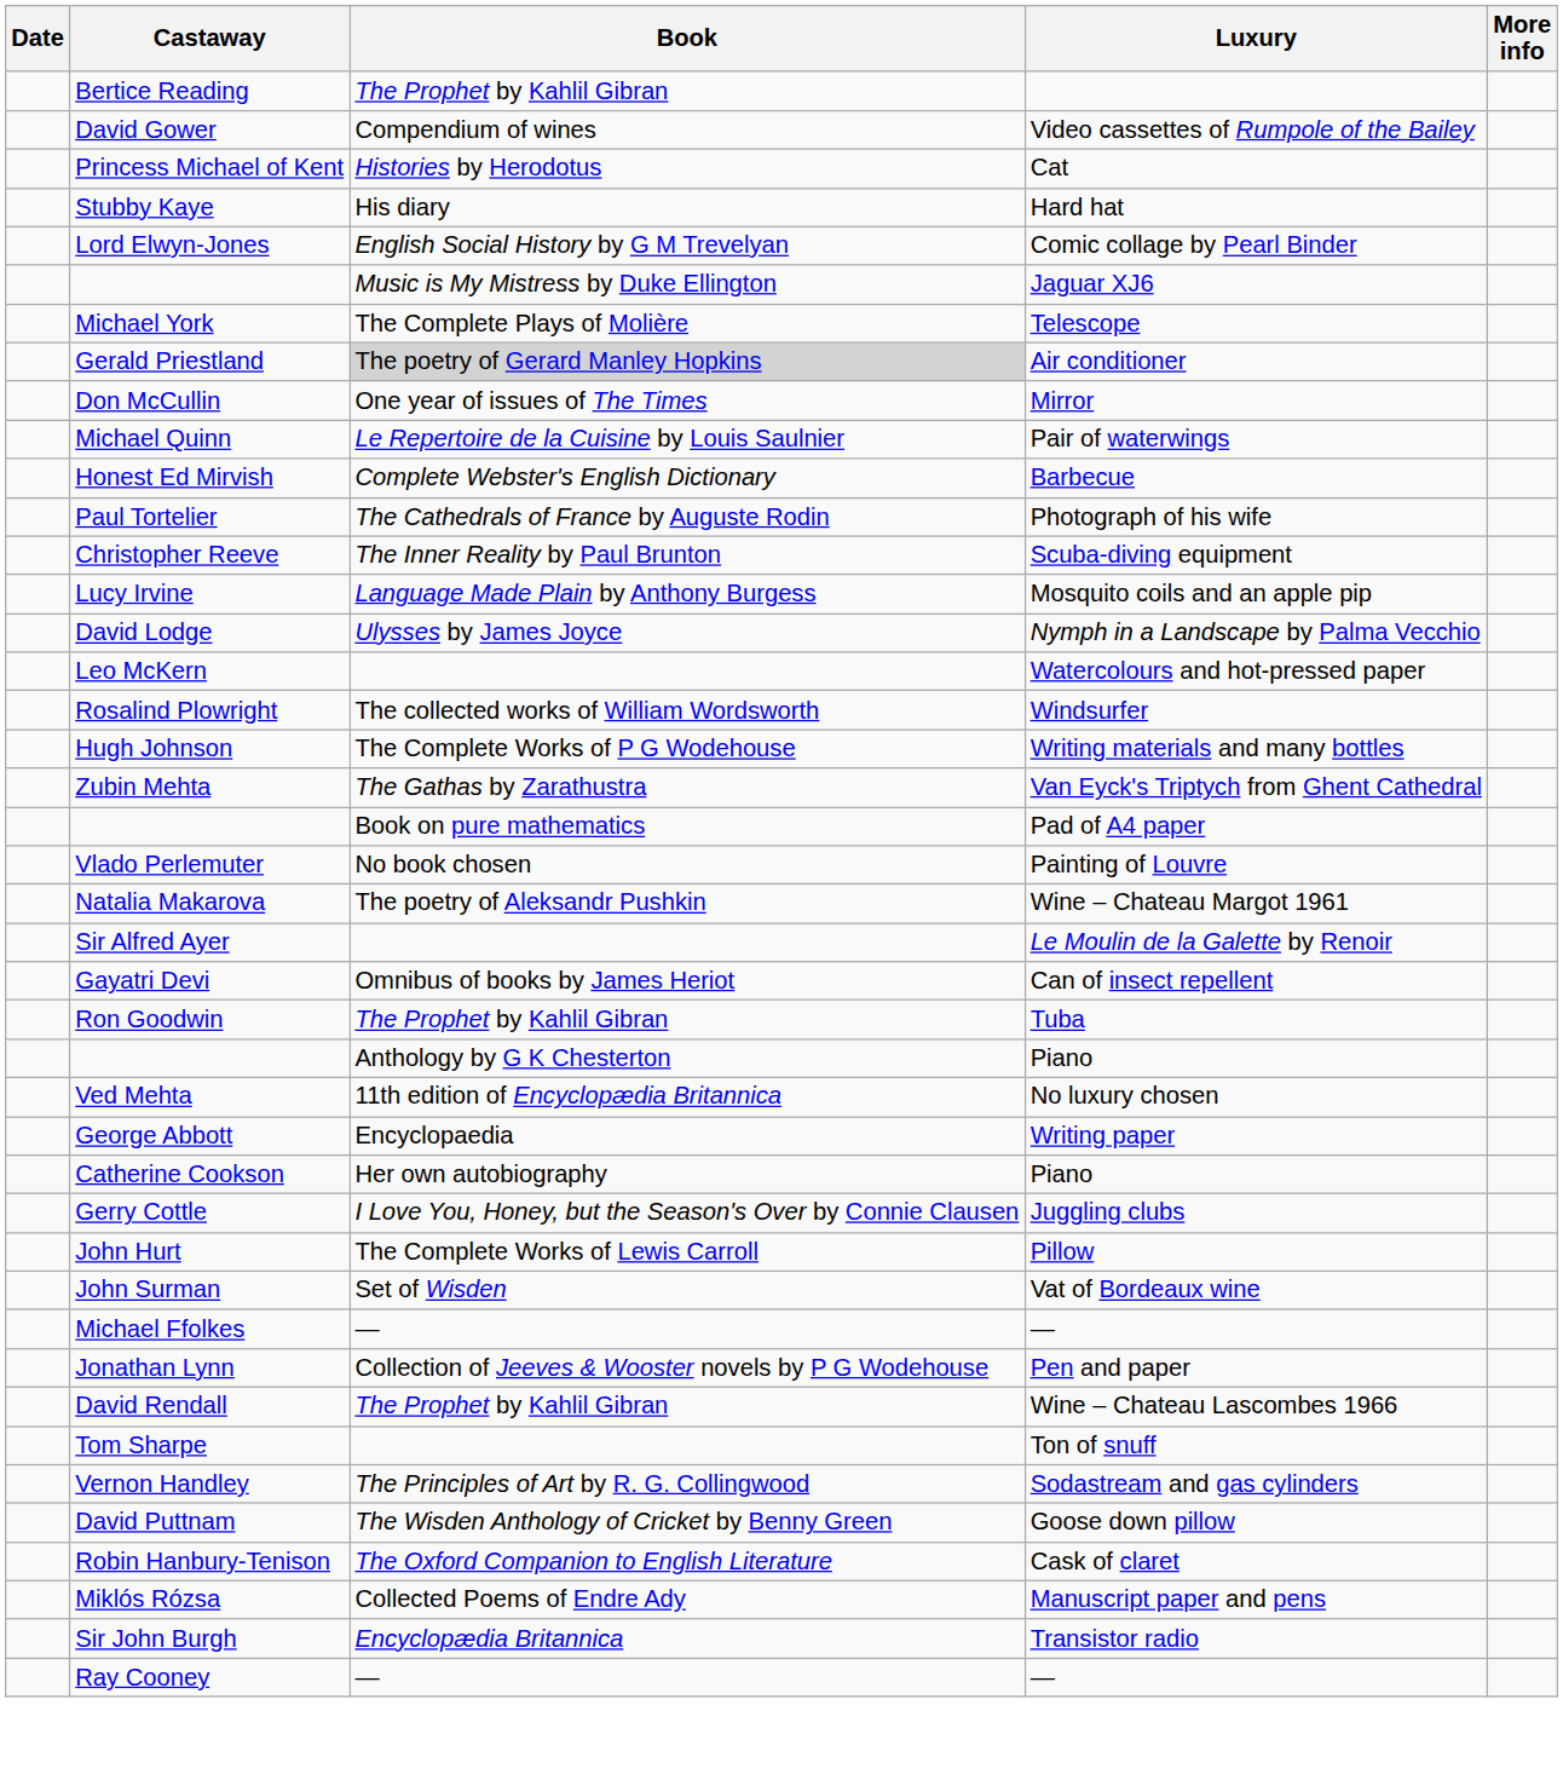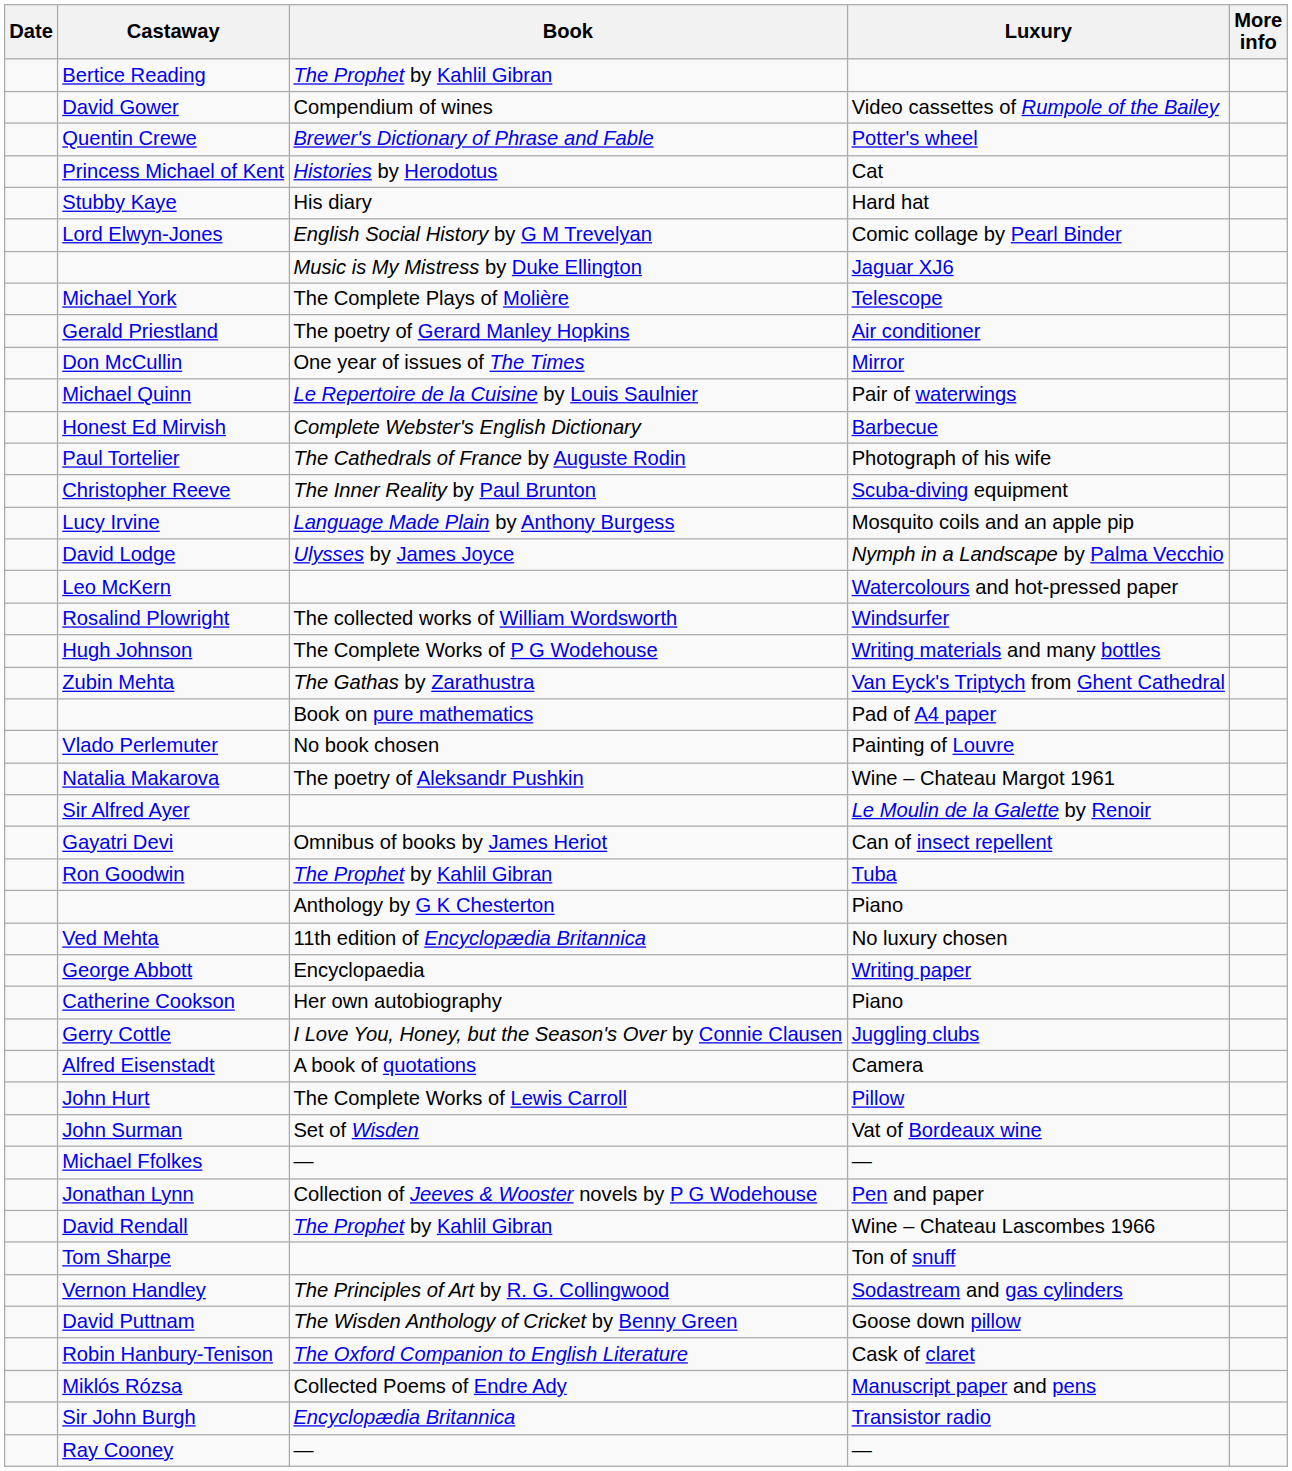+ row: Quentin Crewe | Brewer's Dictionary of Phrase and Fable | Potter's wheel
Gerald Priestland | Book: lightgrey background -> no background
+ row: Alfred Eisenstadt | A book of quotations | Camera
